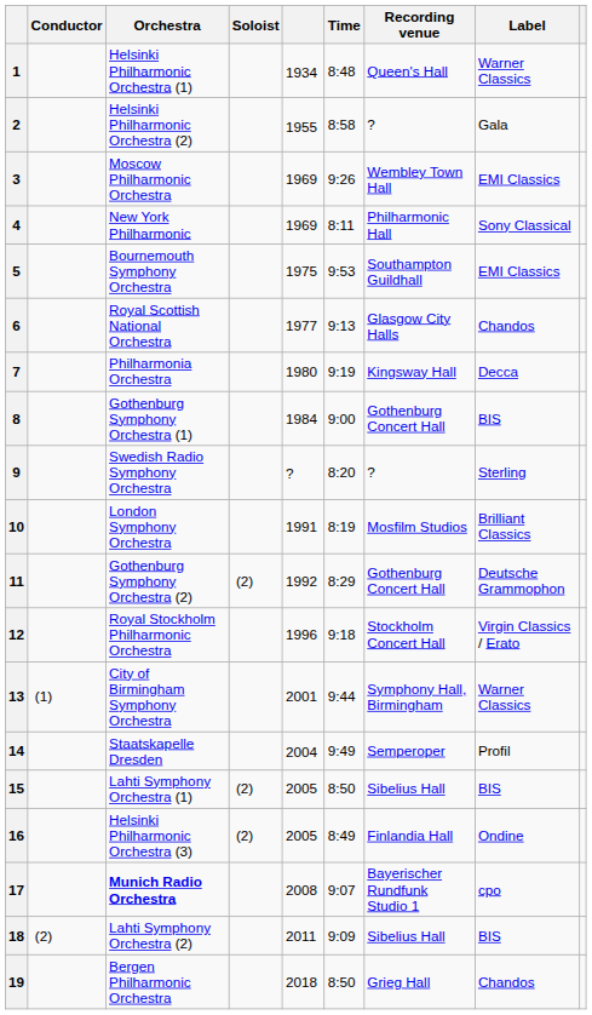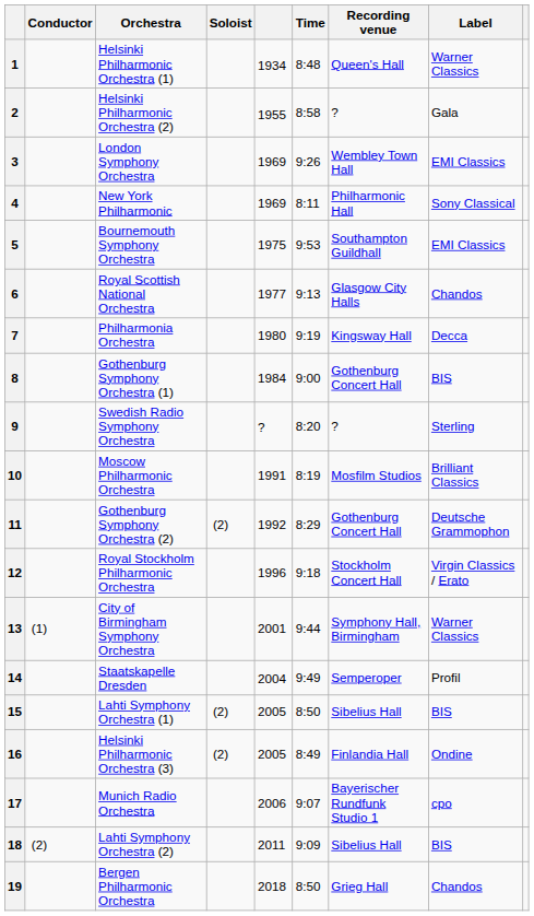3 | Orchestra: Moscow Philharmonic Orchestra -> London Symphony Orchestra
10 | Orchestra: London Symphony Orchestra -> Moscow Philharmonic Orchestra
17 | Orchestra: bold -> normal
17 | column 5: 2008 -> 2006
